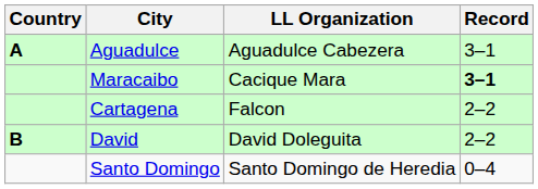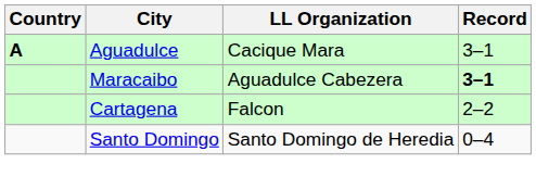Aguadulce | LL Organization: Aguadulce Cabezera -> Cacique Mara
Maracaibo | LL Organization: Cacique Mara -> Aguadulce Cabezera
- row: B | David | David Doleguita | 2–2
